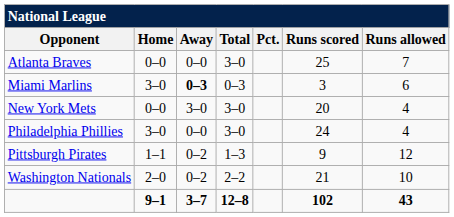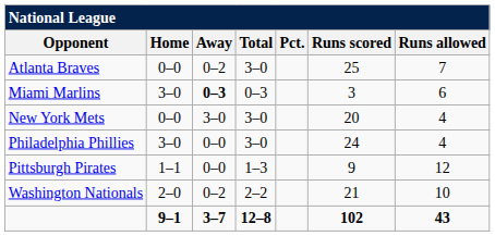Atlanta Braves | Away: 0–0 -> 0–2
Pittsburgh Pirates | Away: 0–2 -> 0–0
